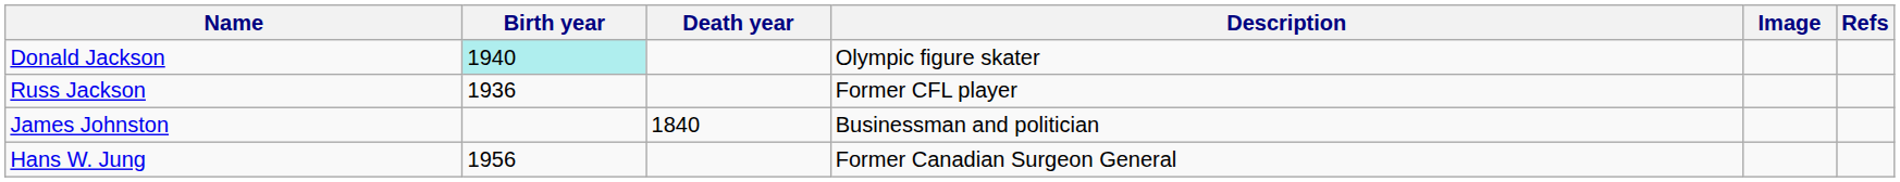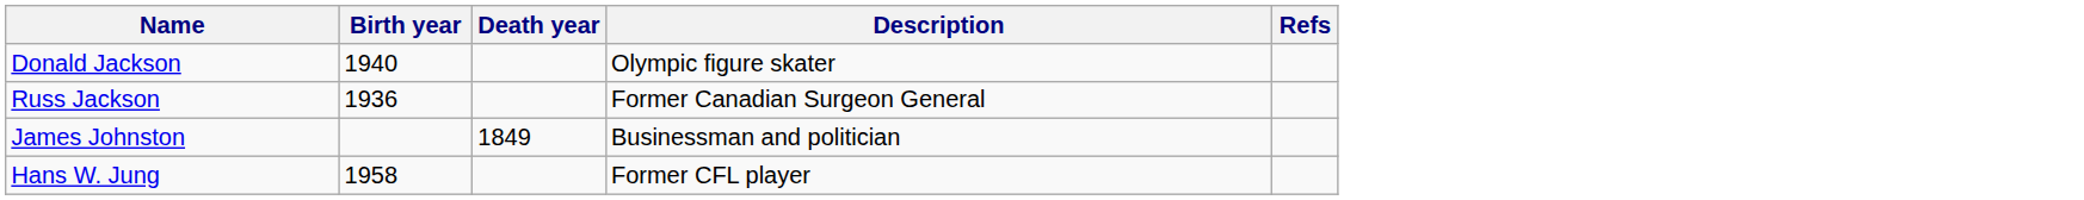- column: Image
Donald Jackson | Birth year: paleturquoise background -> no background
Russ Jackson | Description: Former CFL player -> Former Canadian Surgeon General
James Johnston | Death year: 1840 -> 1849
Hans W. Jung | Birth year: 1956 -> 1958
Hans W. Jung | Description: Former Canadian Surgeon General -> Former CFL player
